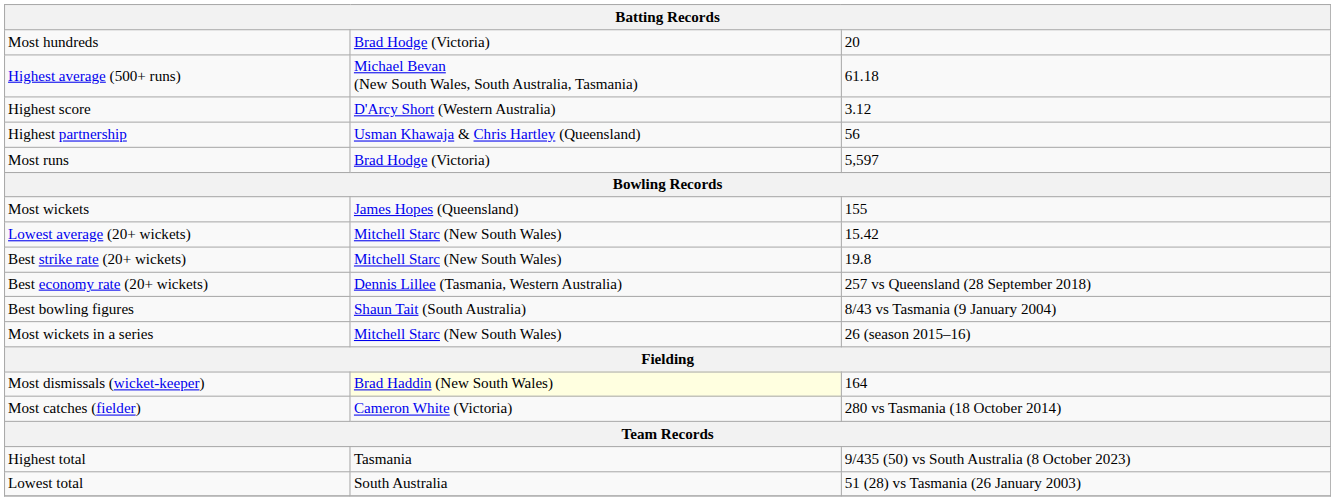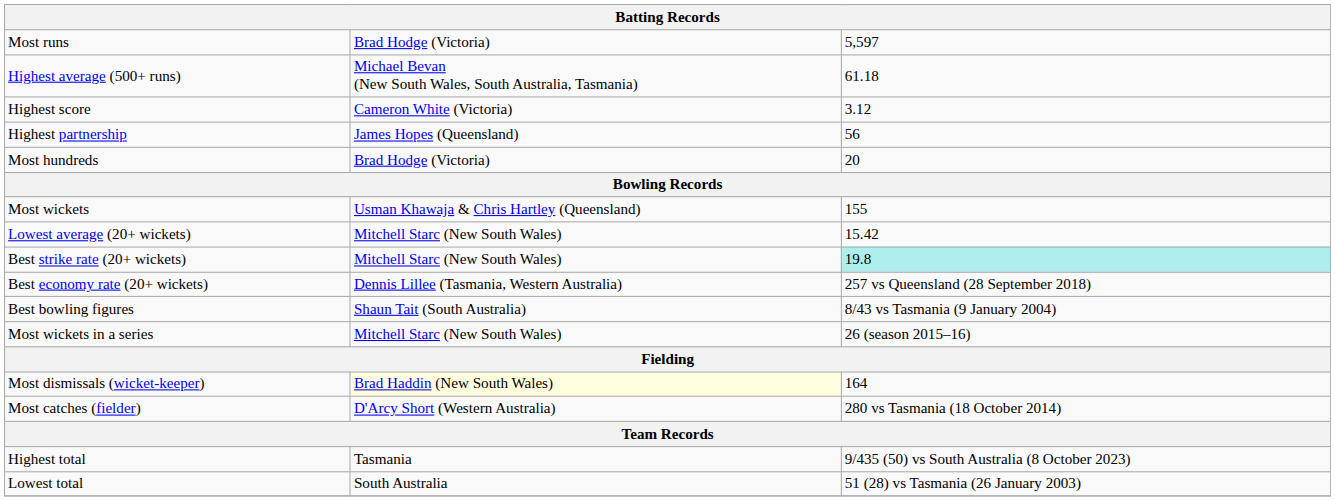rows swapped: Most runs <-> Most hundreds
Highest score | column 2: D'Arcy Short (Western Australia) -> Cameron White (Victoria)
Highest partnership | column 2: Usman Khawaja & Chris Hartley (Queensland) -> James Hopes (Queensland)
Most wickets | column 2: James Hopes (Queensland) -> Usman Khawaja & Chris Hartley (Queensland)
Best strike rate (20+ wickets) | column 3: no background -> paleturquoise background
Most catches (fielder) | column 2: Cameron White (Victoria) -> D'Arcy Short (Western Australia)
